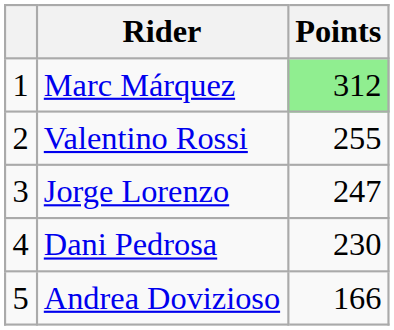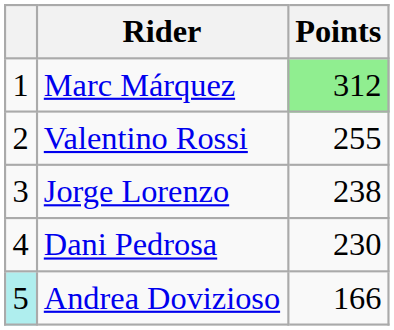Jorge Lorenzo | Points: 247 -> 238
Andrea Dovizioso | column 1: no background -> paleturquoise background
